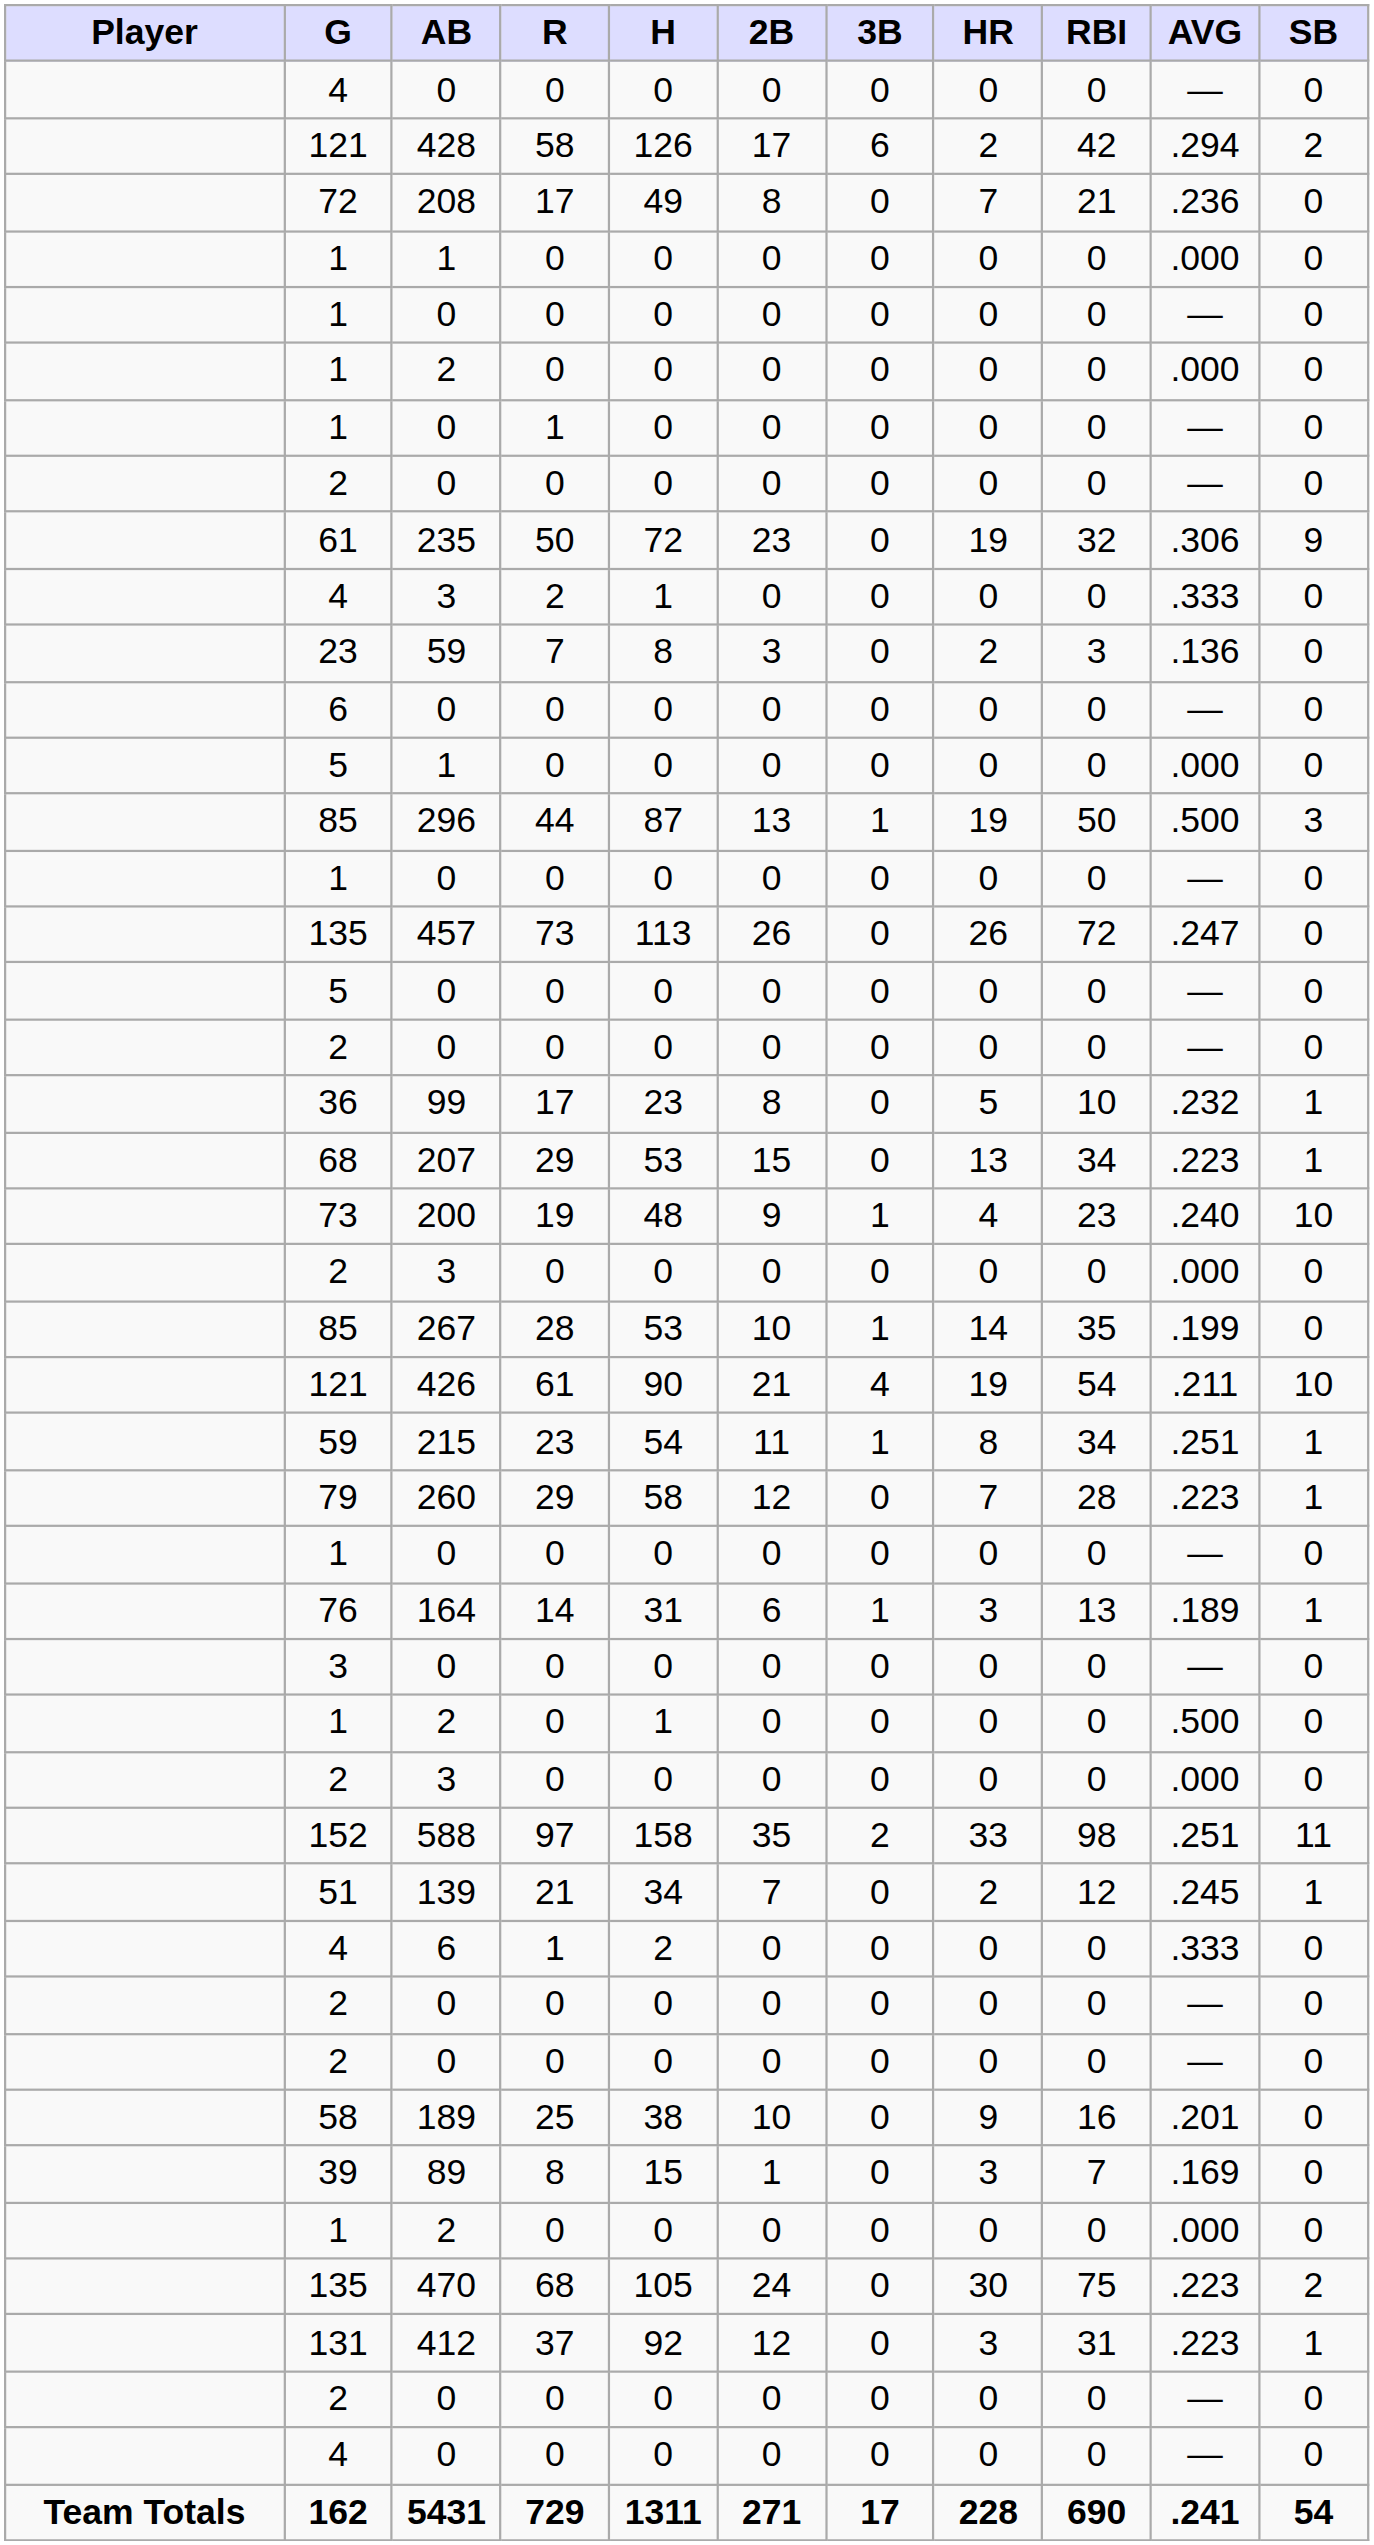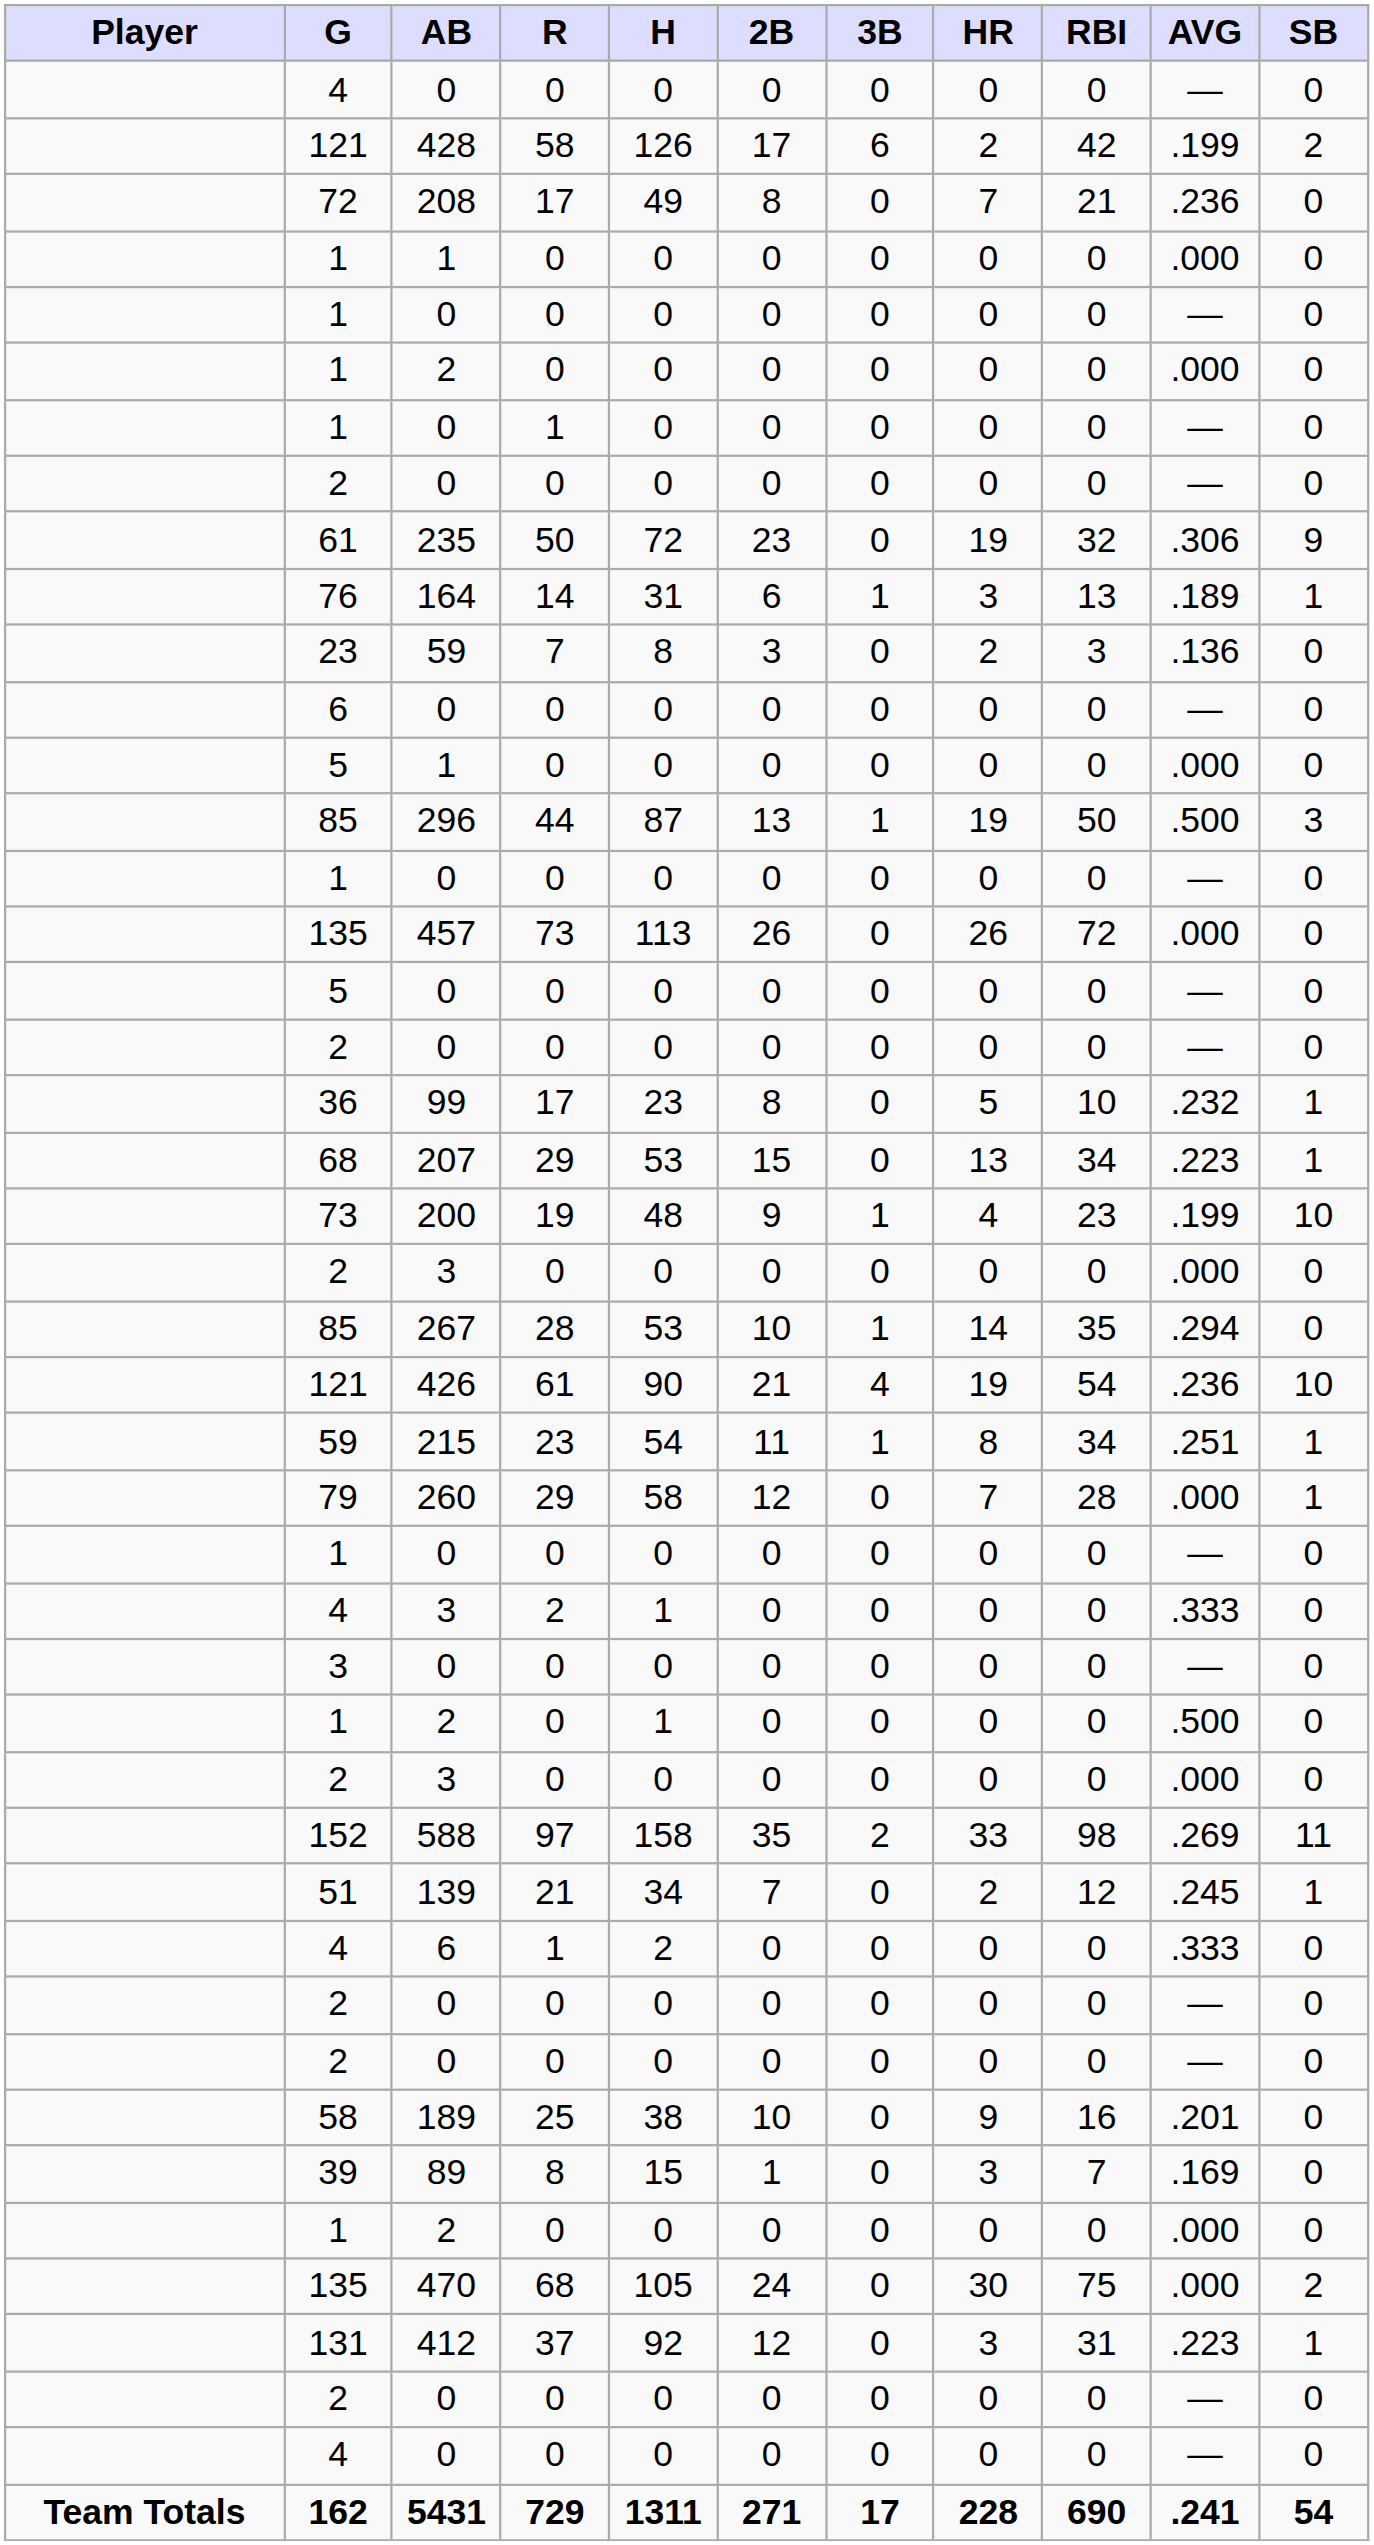428 | AVG: .294 -> .199
rows swapped: 164 <-> 4 / 3
457 | AVG: .247 -> .000
200 | AVG: .240 -> .199
267 | AVG: .199 -> .294
426 | AVG: .211 -> .236
260 | AVG: .223 -> .000
588 | AVG: .251 -> .269
470 | AVG: .223 -> .000
